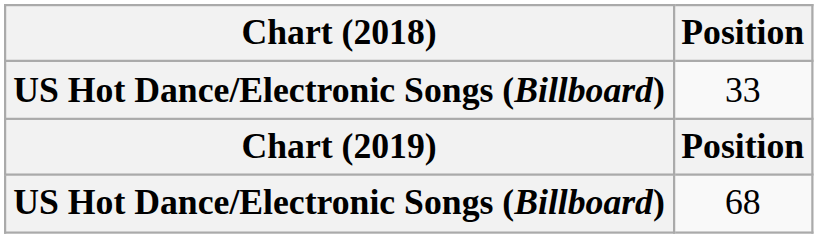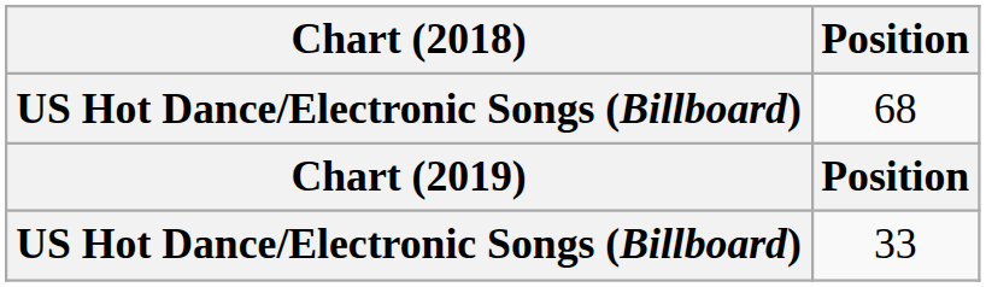rows swapped: 68 <-> 33
